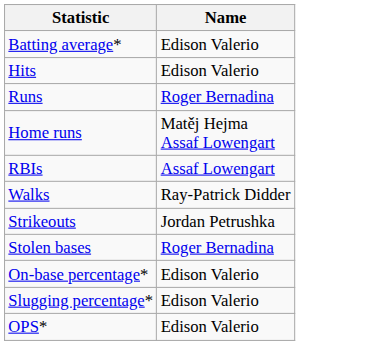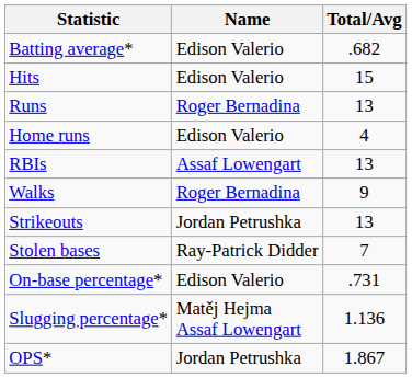+ column: Total/Avg | .682 | 15 | 13 | 4 | 13 | 9 | 13 | 7 | .731 | 1.136 | 1.867
Home runs | Name: Matěj Hejma Assaf Lowengart -> Edison Valerio
Walks | Name: Ray-Patrick Didder -> Roger Bernadina
Stolen bases | Name: Roger Bernadina -> Ray-Patrick Didder
Slugging percentage* | Name: Edison Valerio -> Matěj Hejma Assaf Lowengart
OPS* | Name: Edison Valerio -> Jordan Petrushka
